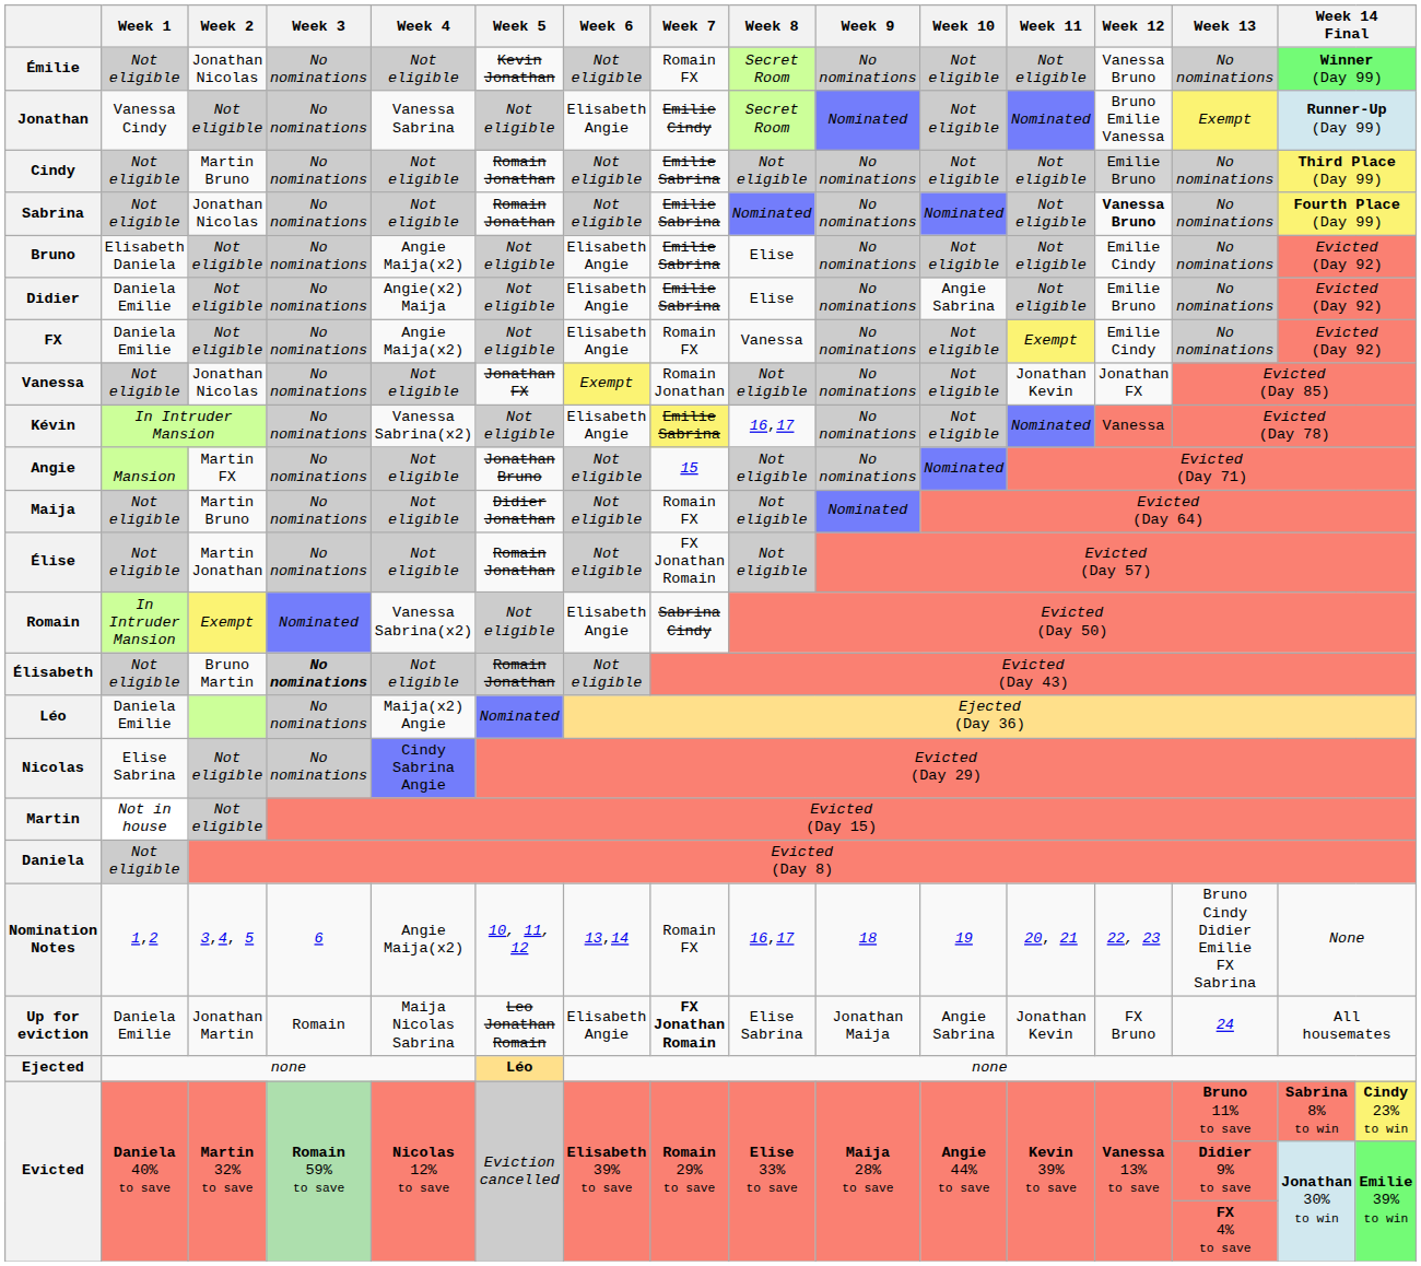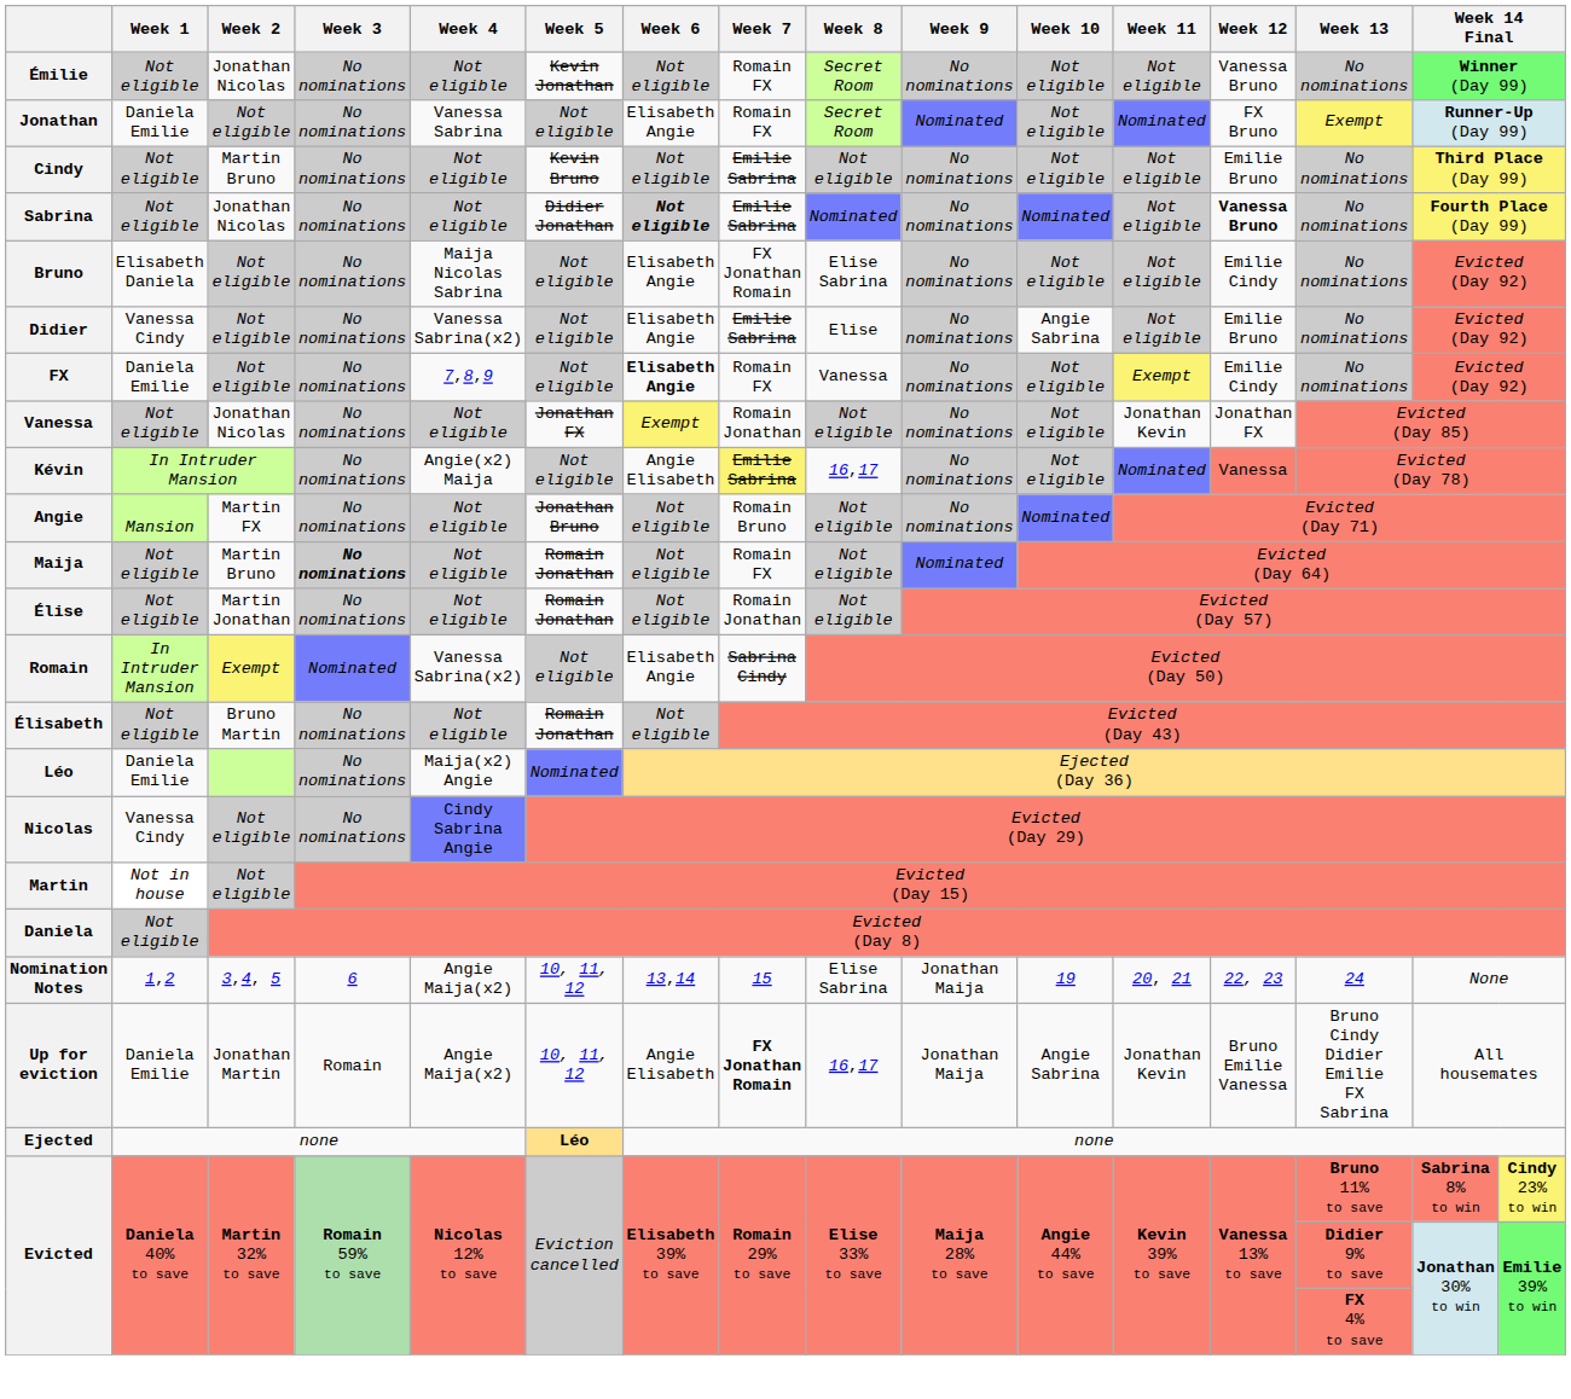Jonathan | Week 1: Vanessa Cindy -> Daniela Emilie
Jonathan | Week 7: Emilie Cindy -> Romain FX
Jonathan | Week 12: Bruno Emilie Vanessa -> FX Bruno
Cindy | Week 5: Romain Jonathan -> Kevin Bruno
Cindy | Week 12: lightgrey background -> no background
Sabrina | Week 5: Romain Jonathan -> Didier Jonathan
Sabrina | Week 6: normal -> bold
Bruno | Week 4: Angie Maija(x2) -> Maija Nicolas Sabrina
Bruno | Week 7: Emilie Sabrina -> FX Jonathan Romain
Bruno | Week 8: Elise -> Elise Sabrina
Didier | Week 1: Daniela Emilie -> Vanessa Cindy
Didier | Week 4: Angie(x2) Maija -> Vanessa Sabrina(x2)
FX | Week 4: Angie Maija(x2) -> 7,8,9
FX | Week 6: normal -> bold
Kévin | Week 4: Vanessa Sabrina(x2) -> Angie(x2) Maija
Kévin | Week 6: Elisabeth Angie -> Angie Elisabeth
Angie | Week 7: 15 -> Romain Bruno
Maija | Week 3: normal -> bold
Maija | Week 5: Didier Jonathan -> Romain Jonathan
Élise | Week 7: FX Jonathan Romain -> Romain Jonathan
Élisabeth | Week 3: bold -> normal
Élisabeth | Week 5: lightgrey background -> no background
Nicolas | Week 1: Elise Sabrina -> Vanessa Cindy
Nomination Notes | Week 7: Romain FX -> 15
Nomination Notes | Week 8: 16,17 -> Elise Sabrina
Nomination Notes | Week 9: 18 -> Jonathan Maija
Nomination Notes | Week 13: Bruno Cindy Didier Emilie FX Sabrina -> 24
Up for eviction | Week 4: Maija Nicolas Sabrina -> Angie Maija(x2)
Up for eviction | Week 5: Leo Jonathan Romain -> 10, 11, 12
Up for eviction | Week 6: Elisabeth Angie -> Angie Elisabeth
Up for eviction | Week 8: Elise Sabrina -> 16,17
Up for eviction | Week 12: FX Bruno -> Bruno Emilie Vanessa
Up for eviction | Week 13: 24 -> Bruno Cindy Didier Emilie FX Sabrina
